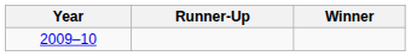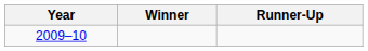columns swapped: Winner <-> Runner-Up
